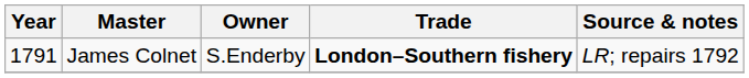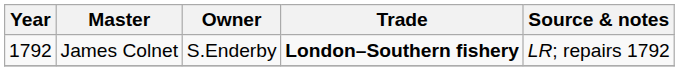James Colnet | Year: 1791 -> 1792
